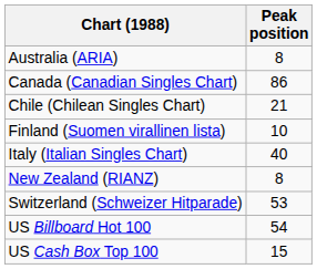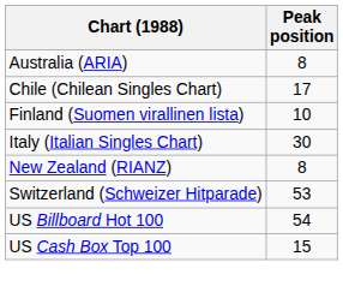- row: Canada (Canadian Singles Chart) | 86
Chile (Chilean Singles Chart) | Peak position: 21 -> 17
Italy (Italian Singles Chart) | Peak position: 40 -> 30
